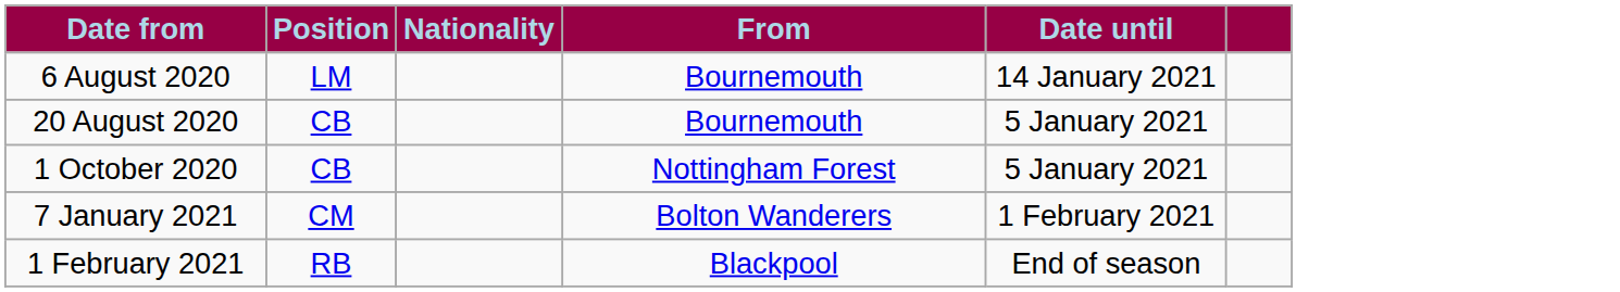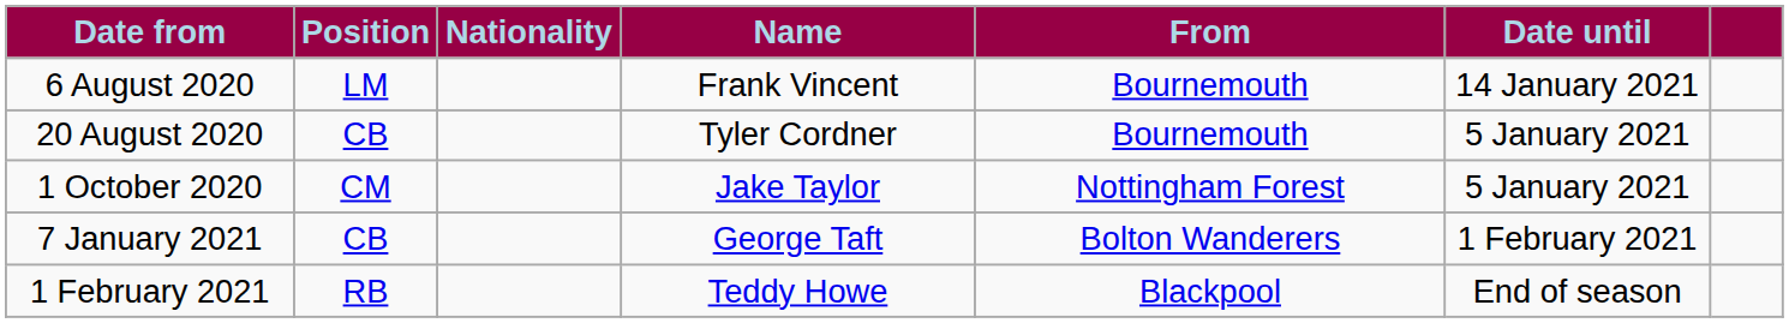+ column: Name | Frank Vincent | Tyler Cordner | Jake Taylor | George Taft | Teddy Howe
1 October 2020 | Position: CB -> CM
7 January 2021 | Position: CM -> CB
